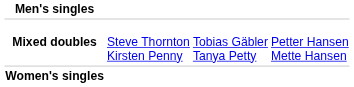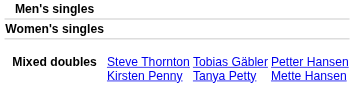rows swapped: Women's singles <-> Mixed doubles
